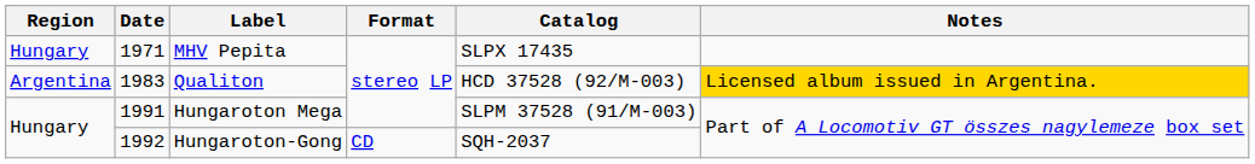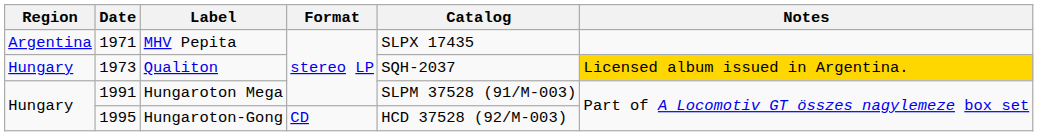MHV Pepita | Region: Hungary -> Argentina
Qualiton | Region: Argentina -> Hungary
Qualiton | Date: 1983 -> 1973
Qualiton | Catalog: HCD 37528 (92/M-003) -> SQH-2037
Hungaroton-Gong | Date: 1992 -> 1995
Hungaroton-Gong | Catalog: SQH-2037 -> HCD 37528 (92/M-003)
